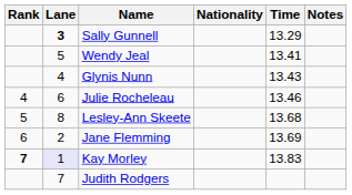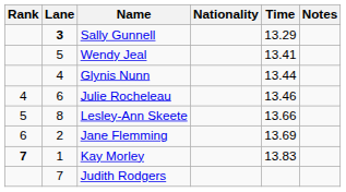Glynis Nunn | Time: 13.43 -> 13.44
Lesley-Ann Skeete | Time: 13.68 -> 13.66
Kay Morley | Lane: lavender background -> no background
